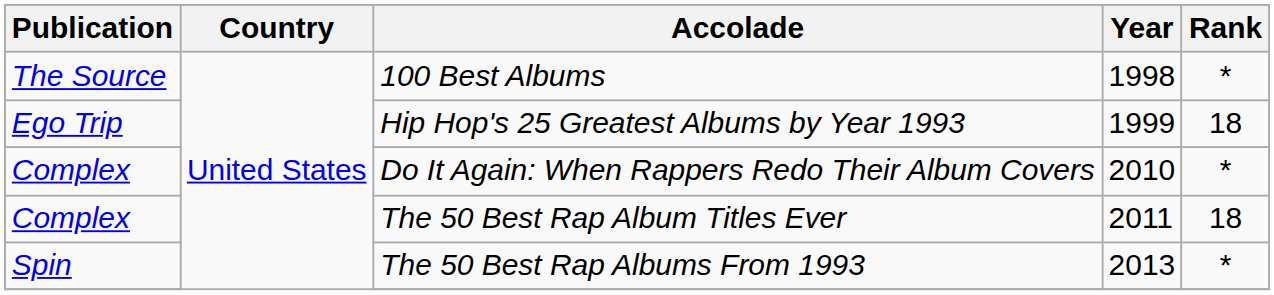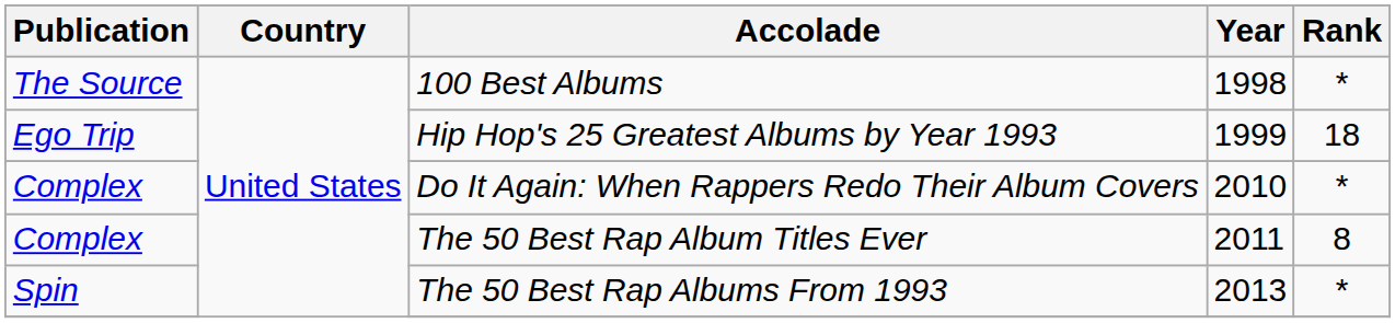The 50 Best Rap Album Titles Ever | Rank: 18 -> 8
